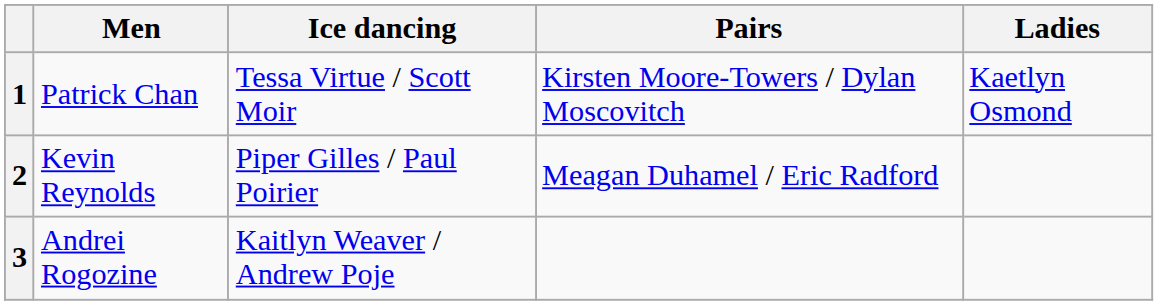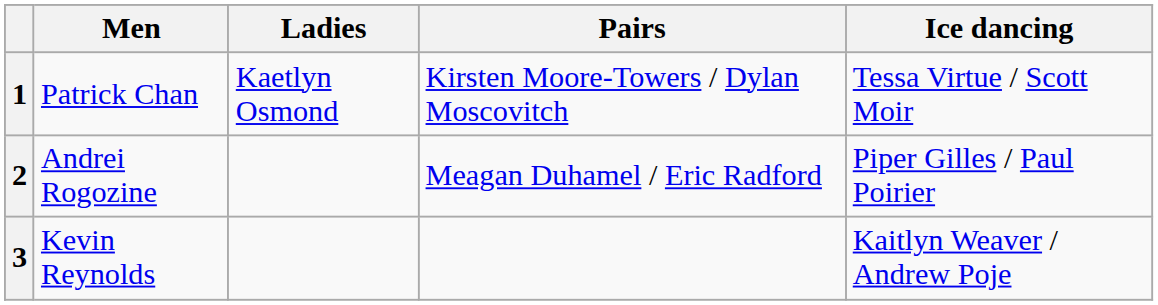columns swapped: Ladies <-> Ice dancing
2 | Men: Kevin Reynolds -> Andrei Rogozine
3 | Men: Andrei Rogozine -> Kevin Reynolds
